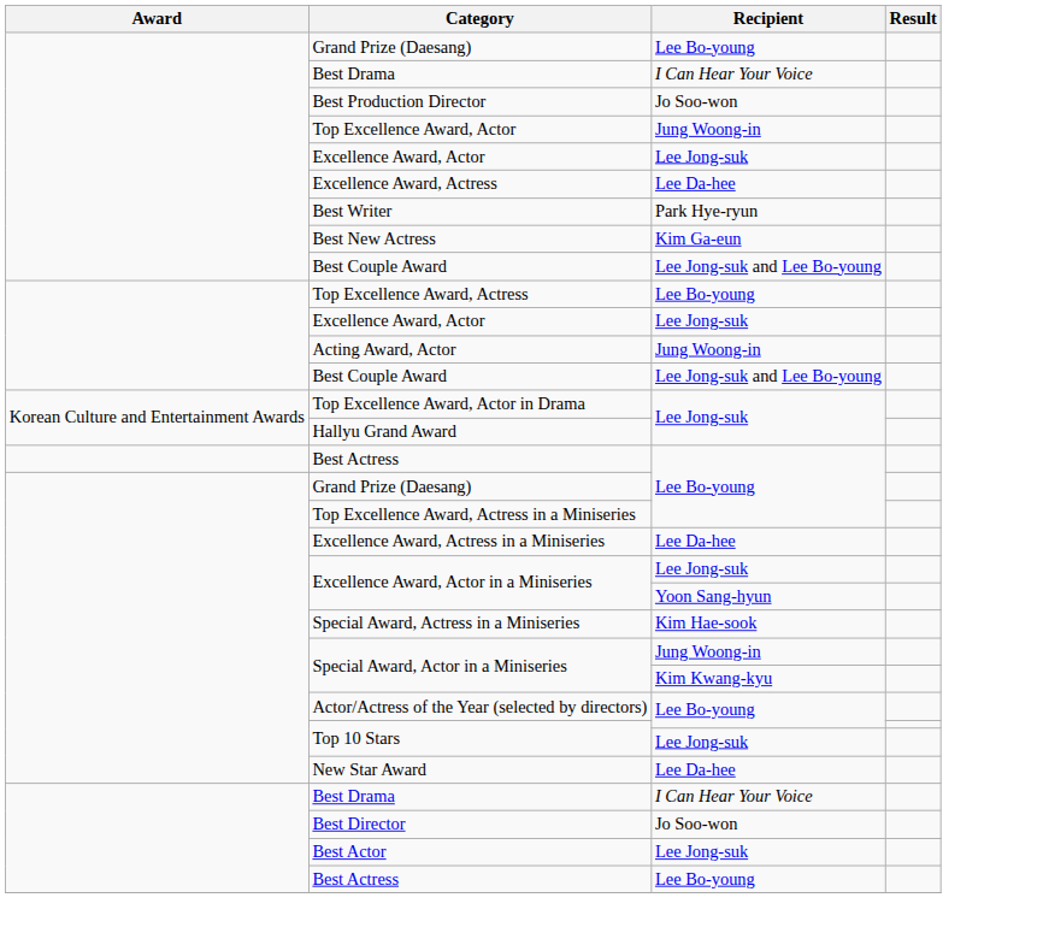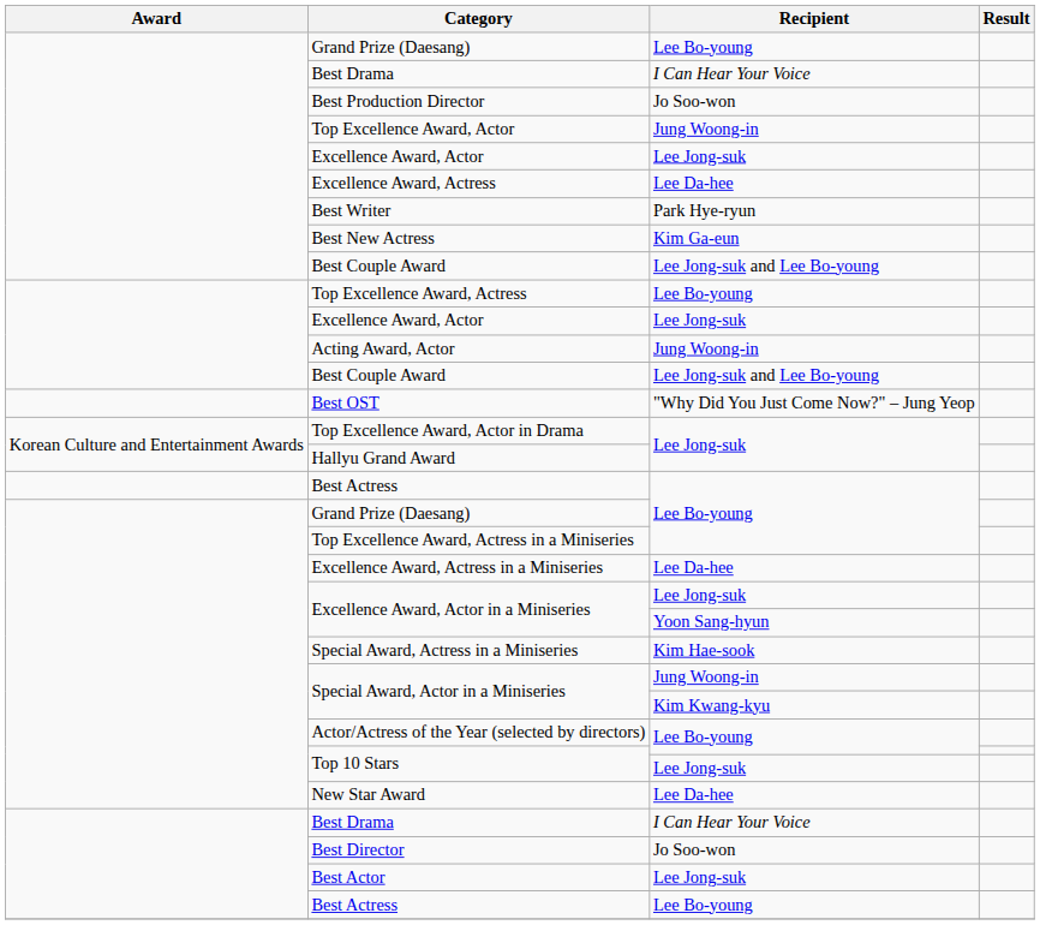+ row: Best OST | "Why Did You Just Come Now?" – Jung Yeop
